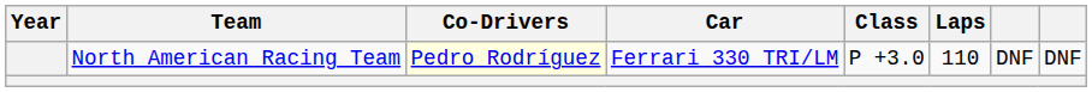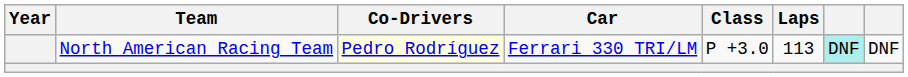North American Racing Team | Laps: 110 -> 113
North American Racing Team | column 7: no background -> paleturquoise background
